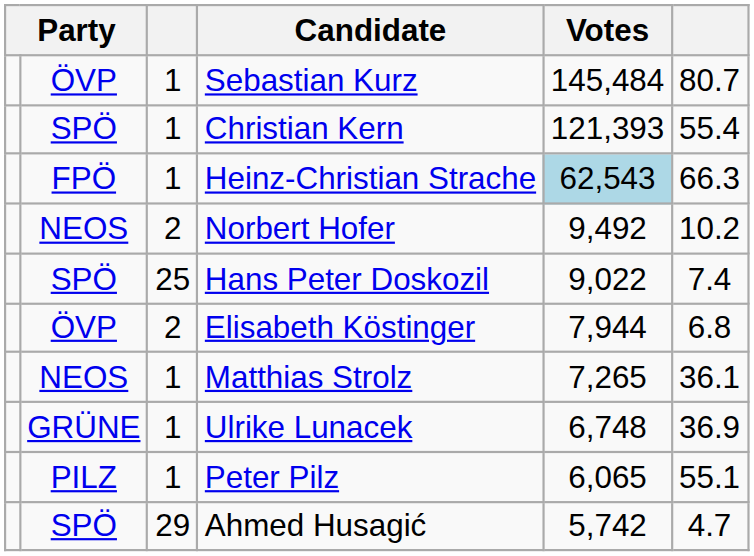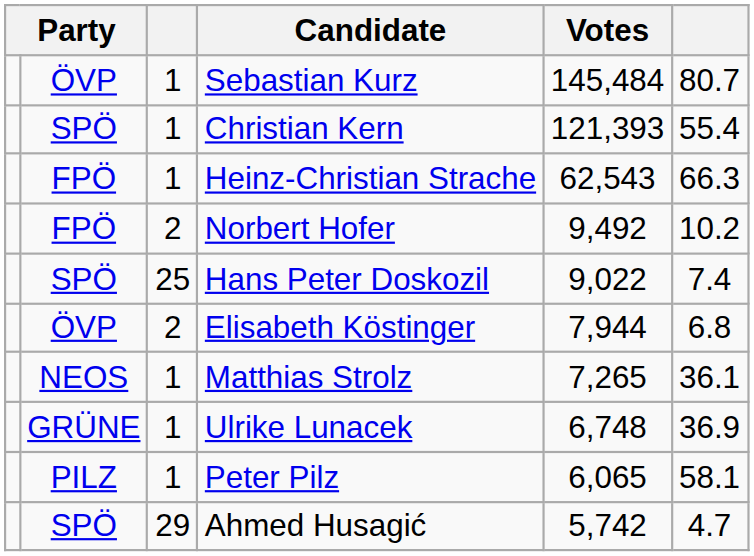Heinz-Christian Strache | Votes: lightblue background -> no background
Norbert Hofer | column 2: NEOS -> FPÖ
Peter Pilz | column 6: 55.1 -> 58.1
